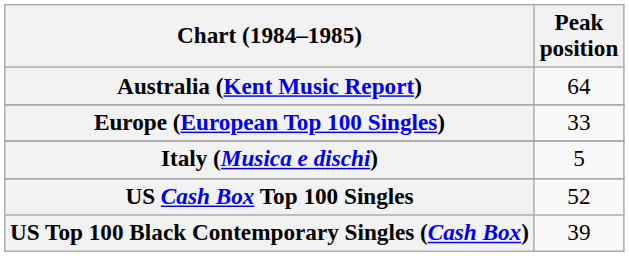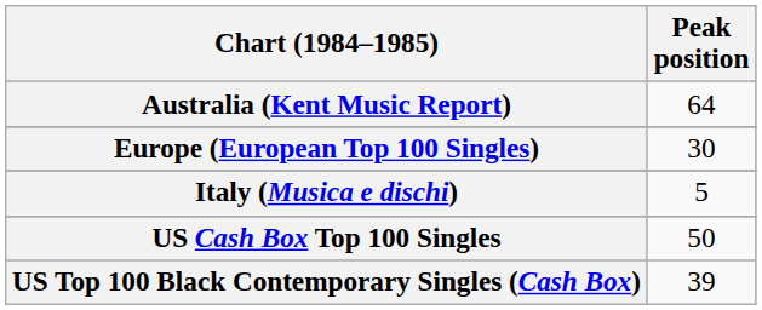Europe (European Top 100 Singles) | Peak position: 33 -> 30
US Cash Box Top 100 Singles | Peak position: 52 -> 50
